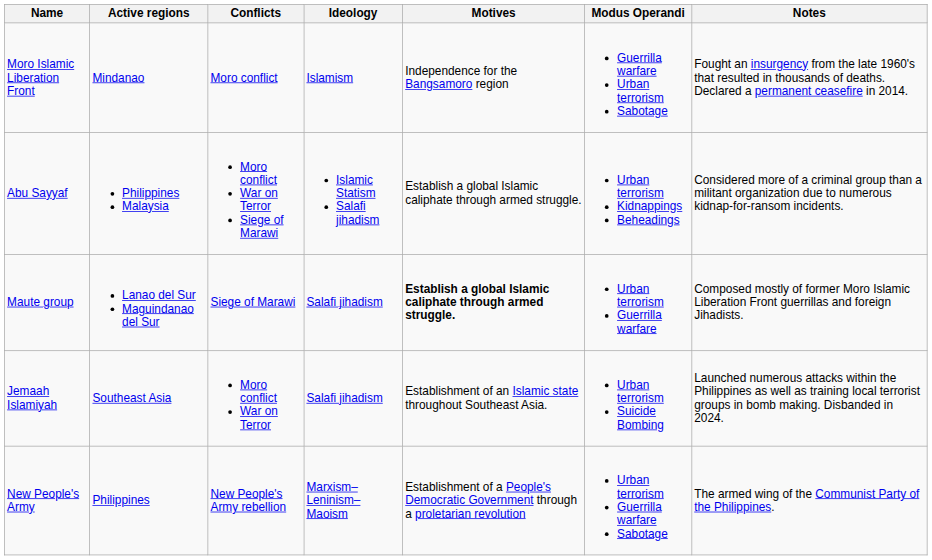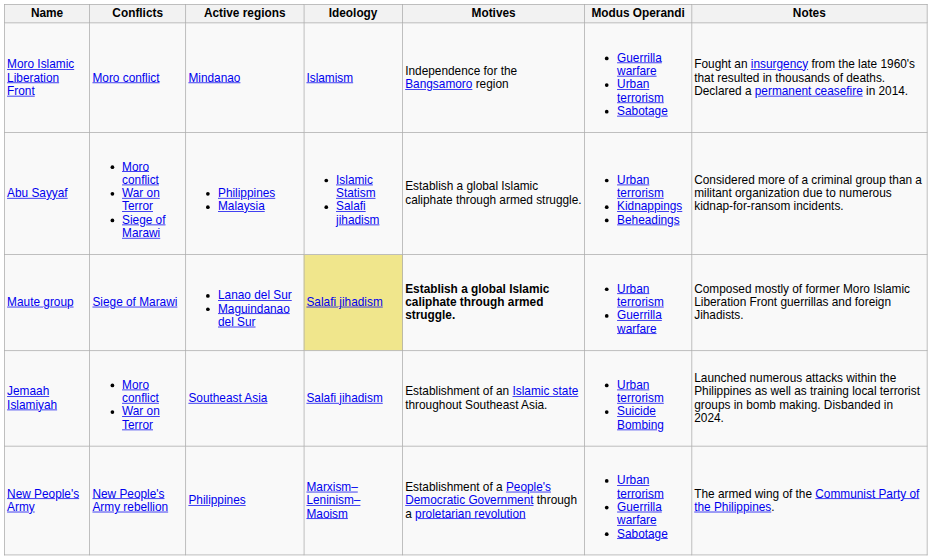columns swapped: Active regions <-> Conflicts
Maute group | Ideology: no background -> khaki background
